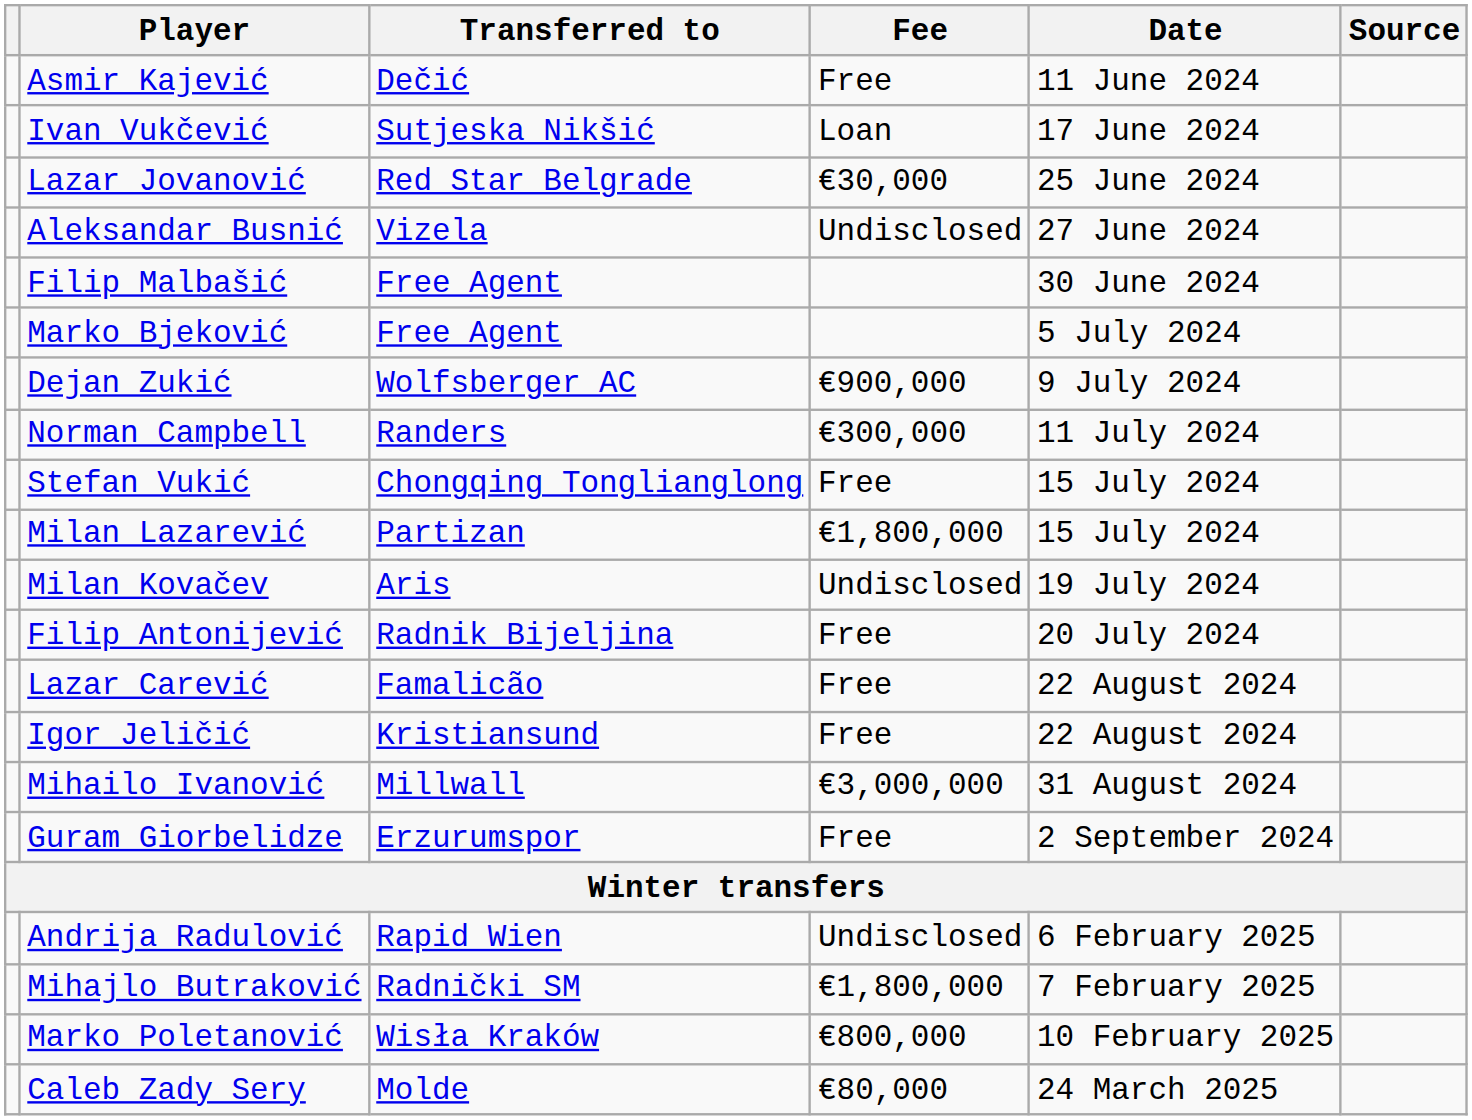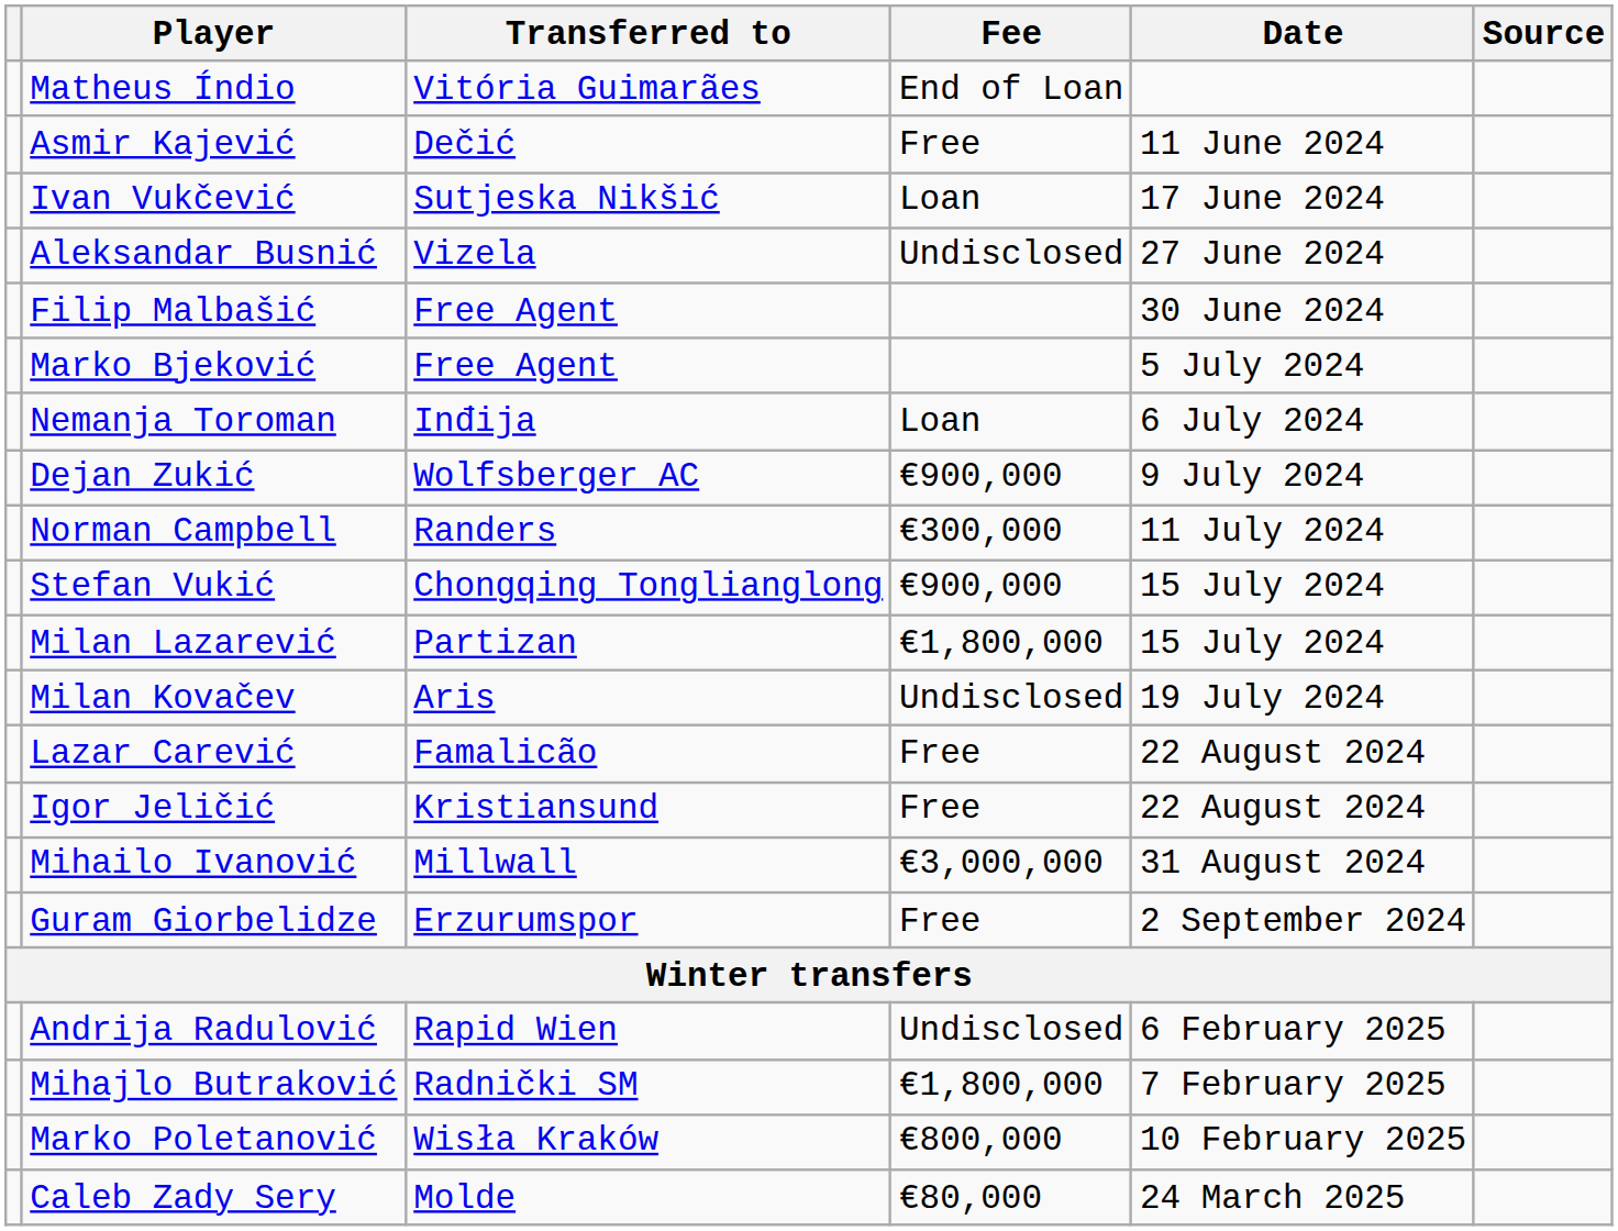+ row: Matheus Índio | Vitória Guimarães | End of Loan
- row: Lazar Jovanović | Red Star Belgrade | €30,000 | 25 June 2024
+ row: Nemanja Toroman | Inđija | Loan | 6 July 2024
Stefan Vukić | Fee: Free -> €900,000
- row: Filip Antonijević | Radnik Bijeljina | Free | 20 July 2024
